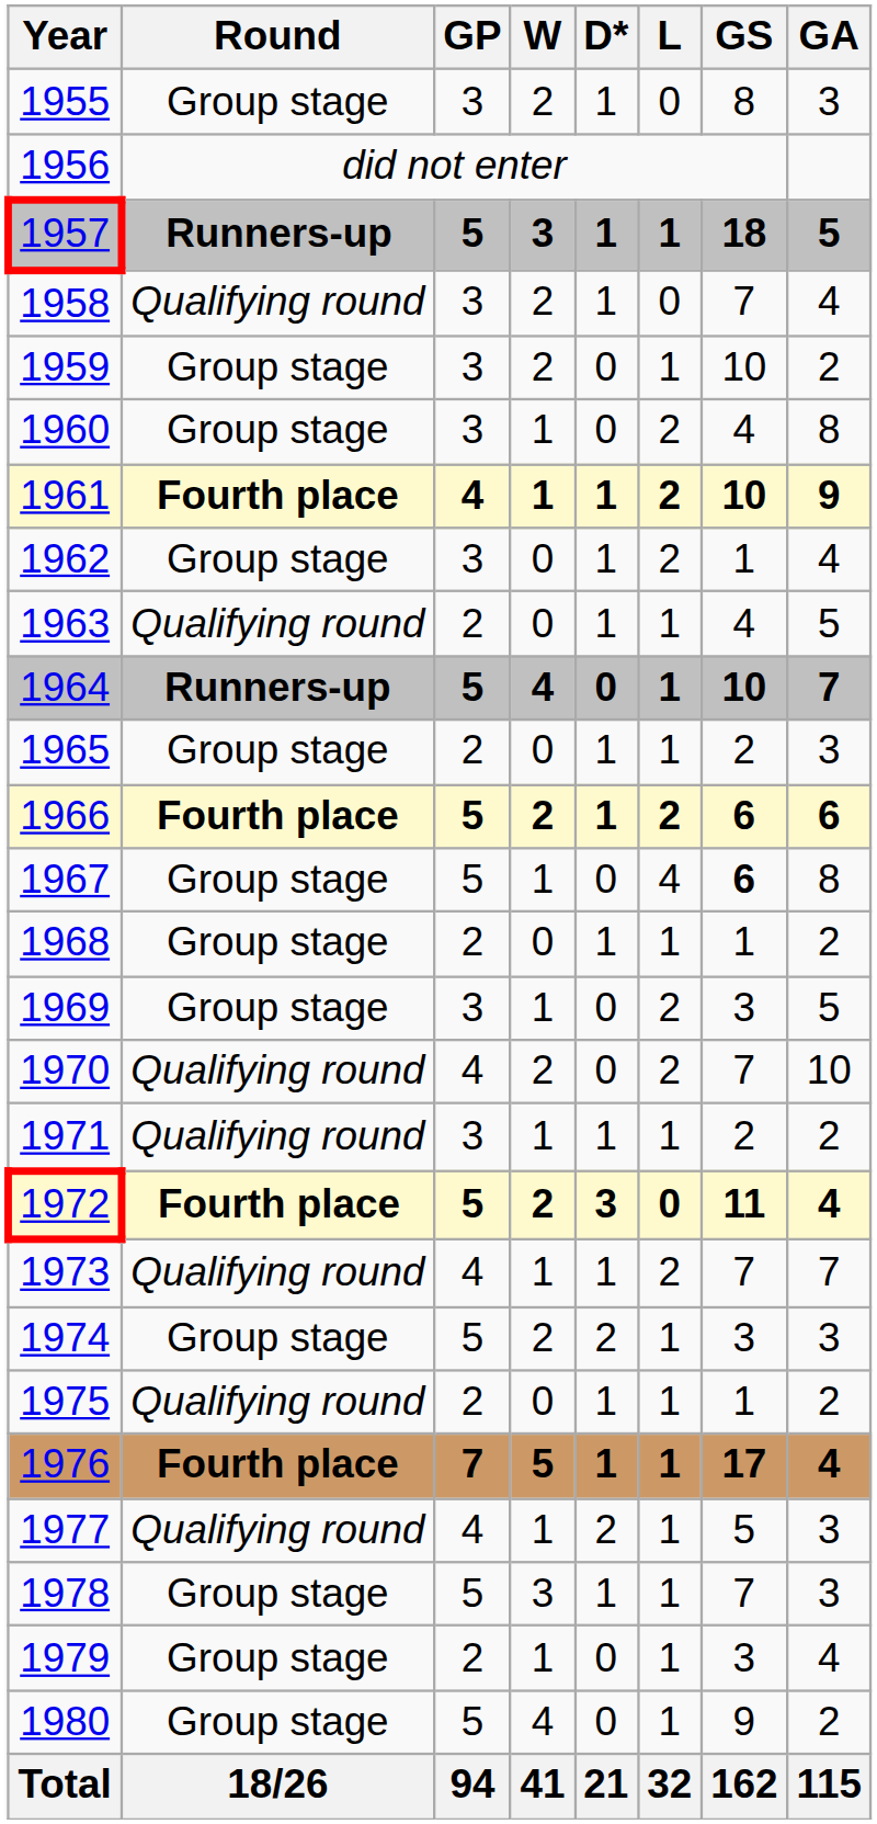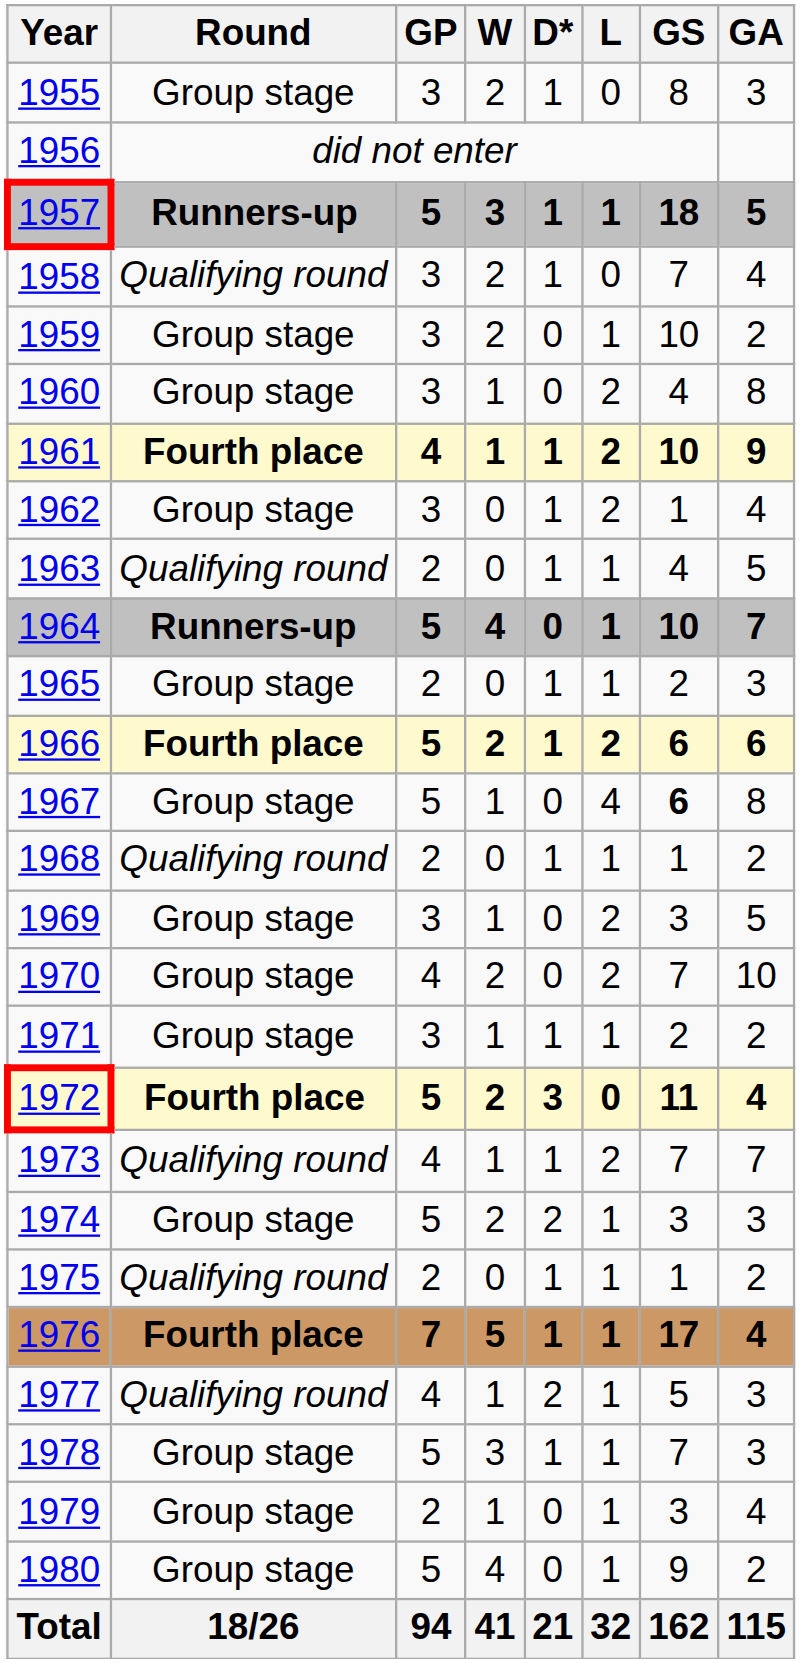1968 | Round: Group stage -> Qualifying round
1970 | Round: Qualifying round -> Group stage
1971 | Round: Qualifying round -> Group stage
